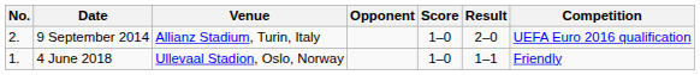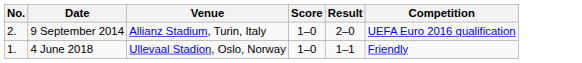- column: Opponent
